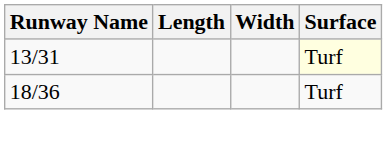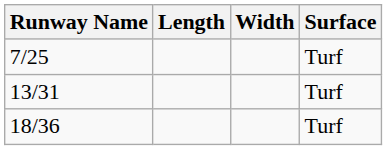+ row: 7/25 | Turf
13/31 | Surface: lightyellow background -> no background
